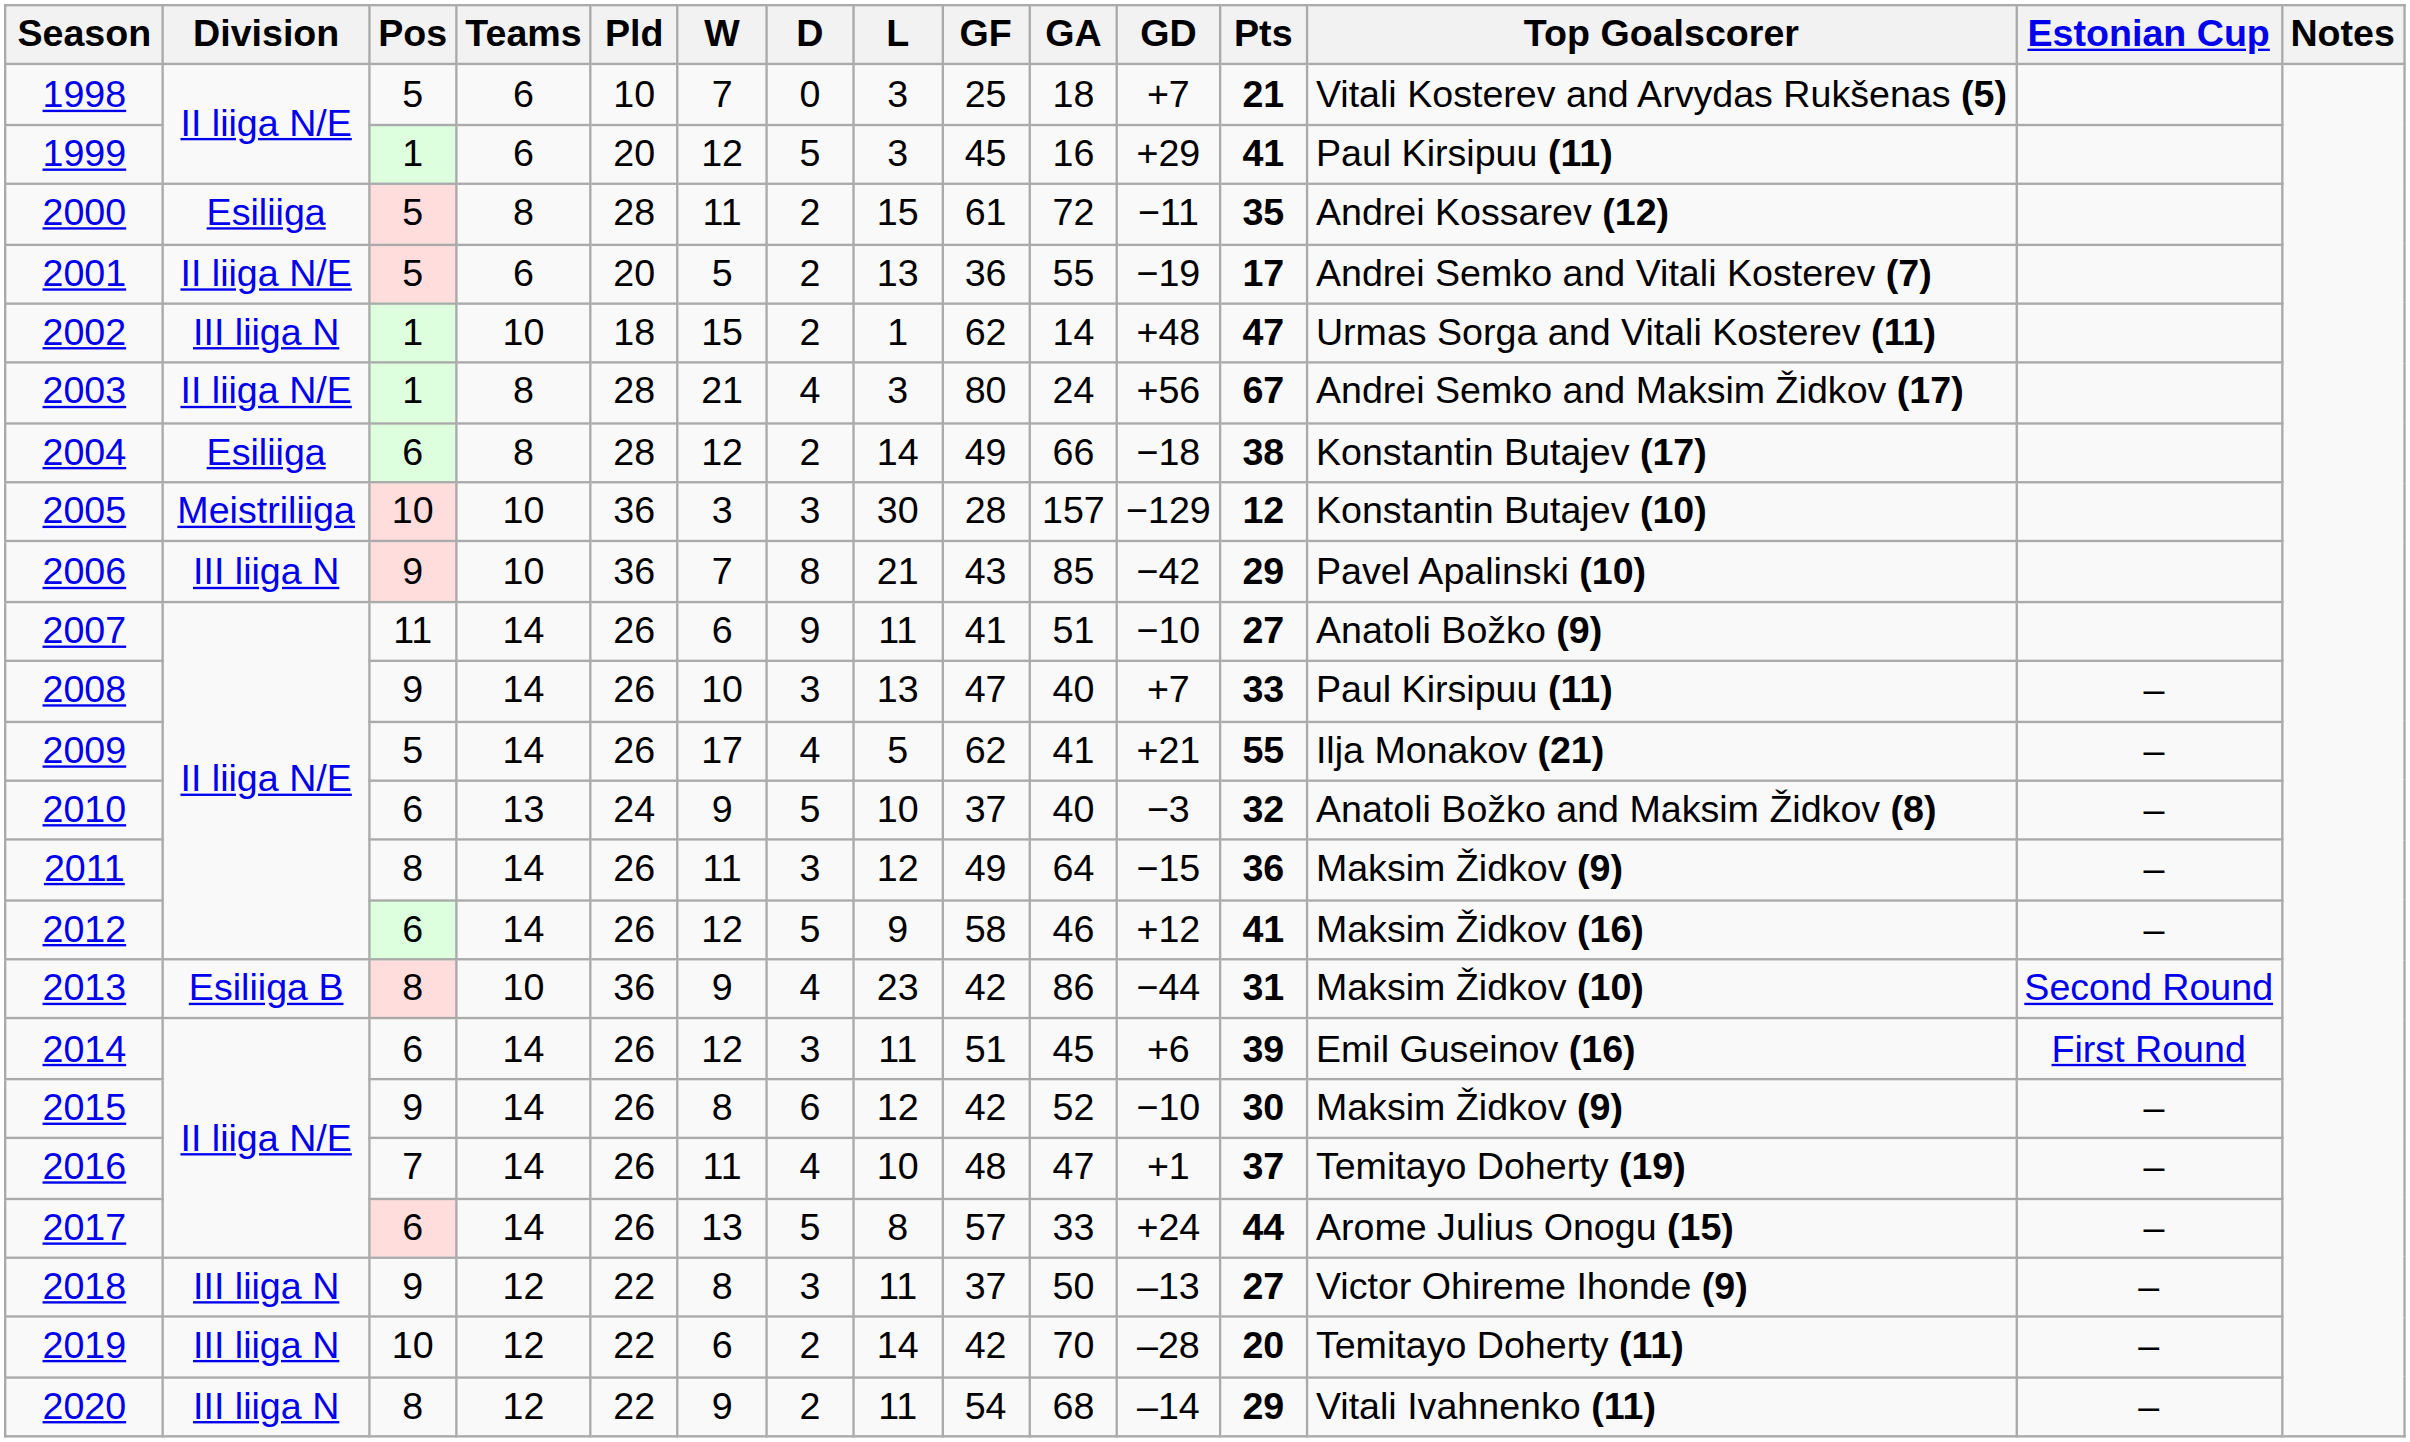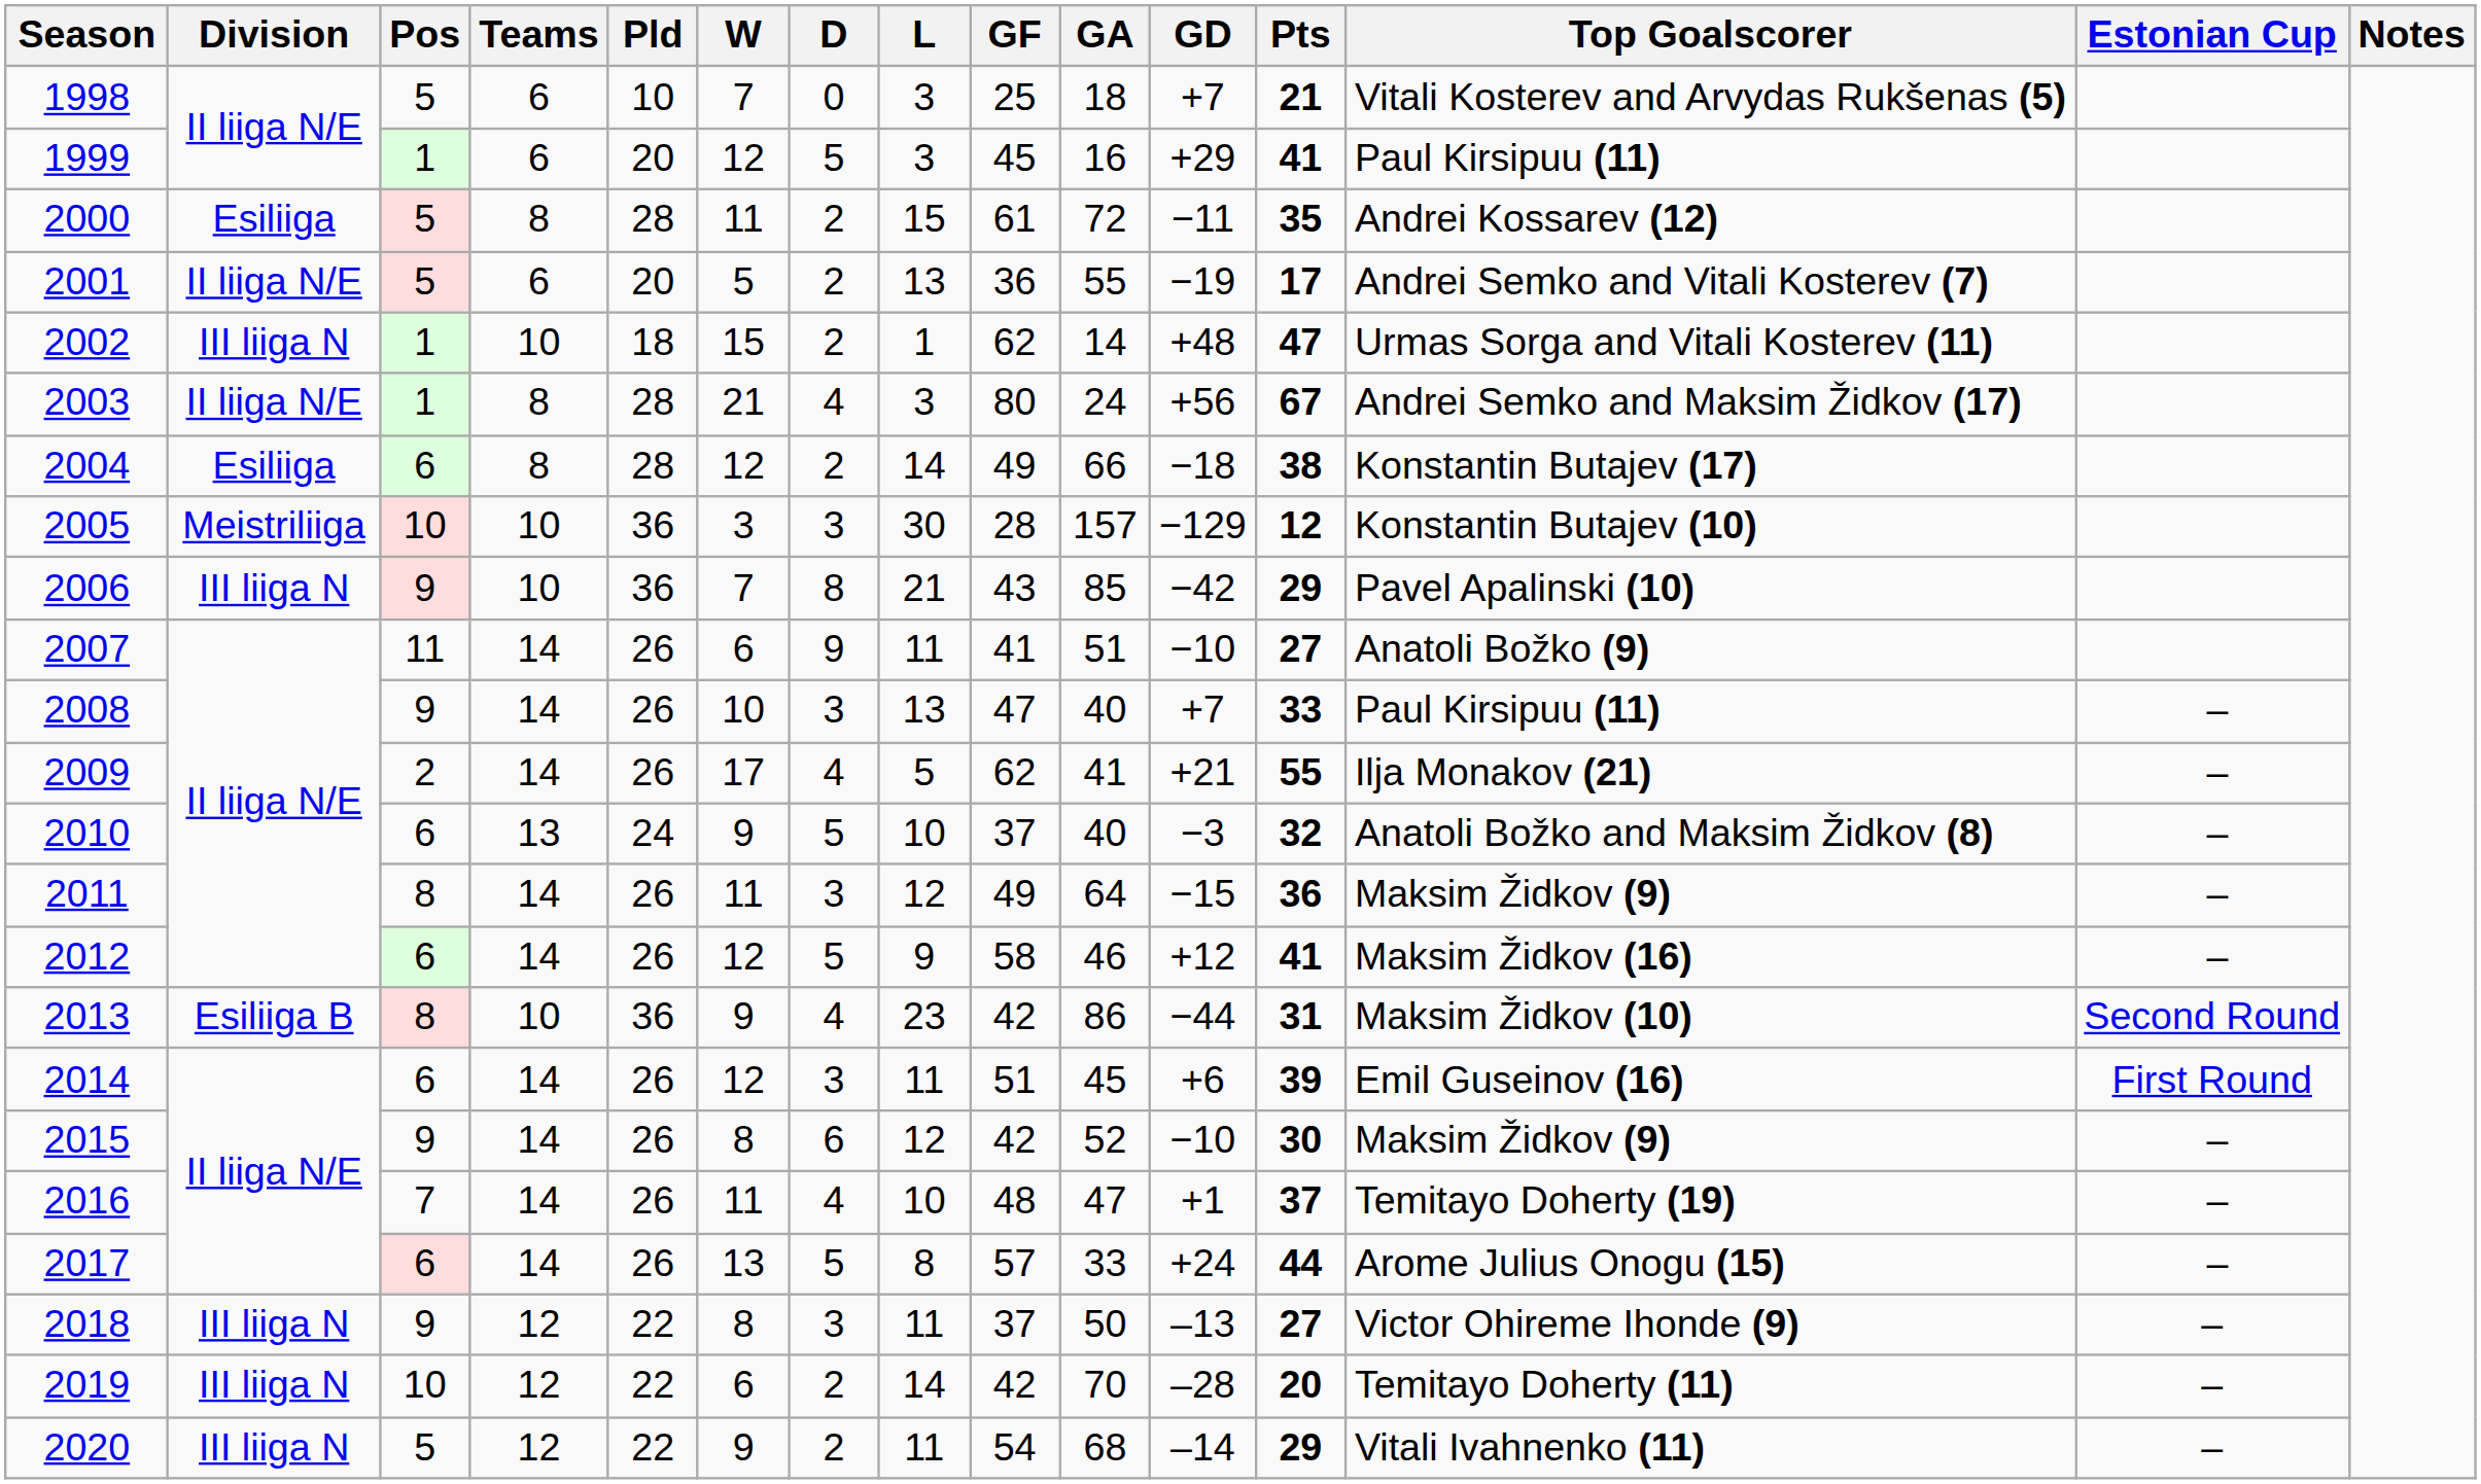2009 | Pos: 5 -> 2
2020 | Pos: 8 -> 5
